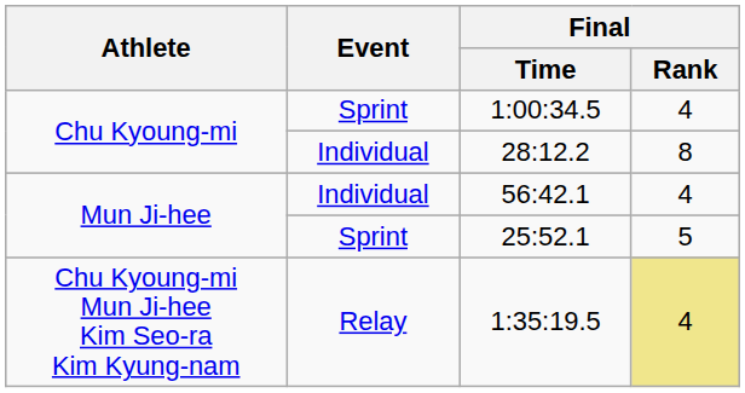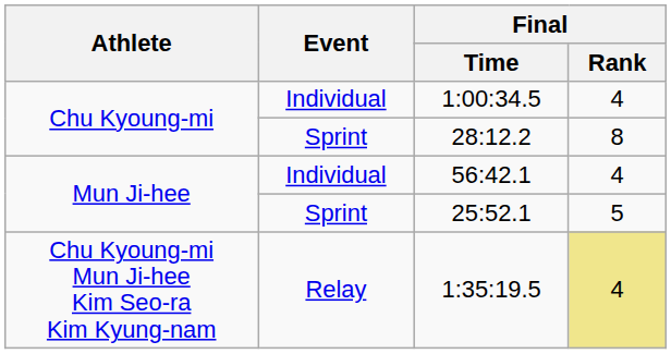1:00:34.5 | Event: Sprint -> Individual
28:12.2 | Event: Individual -> Sprint
